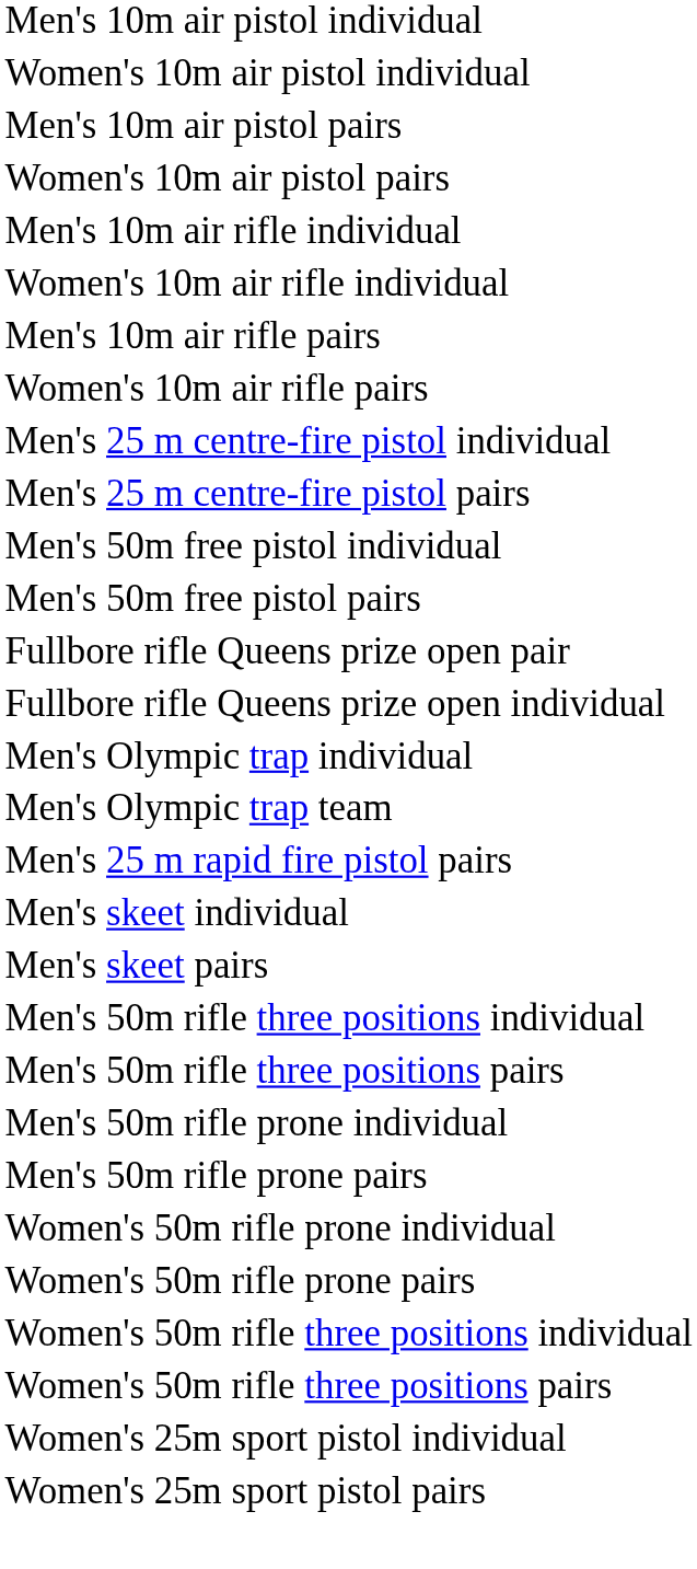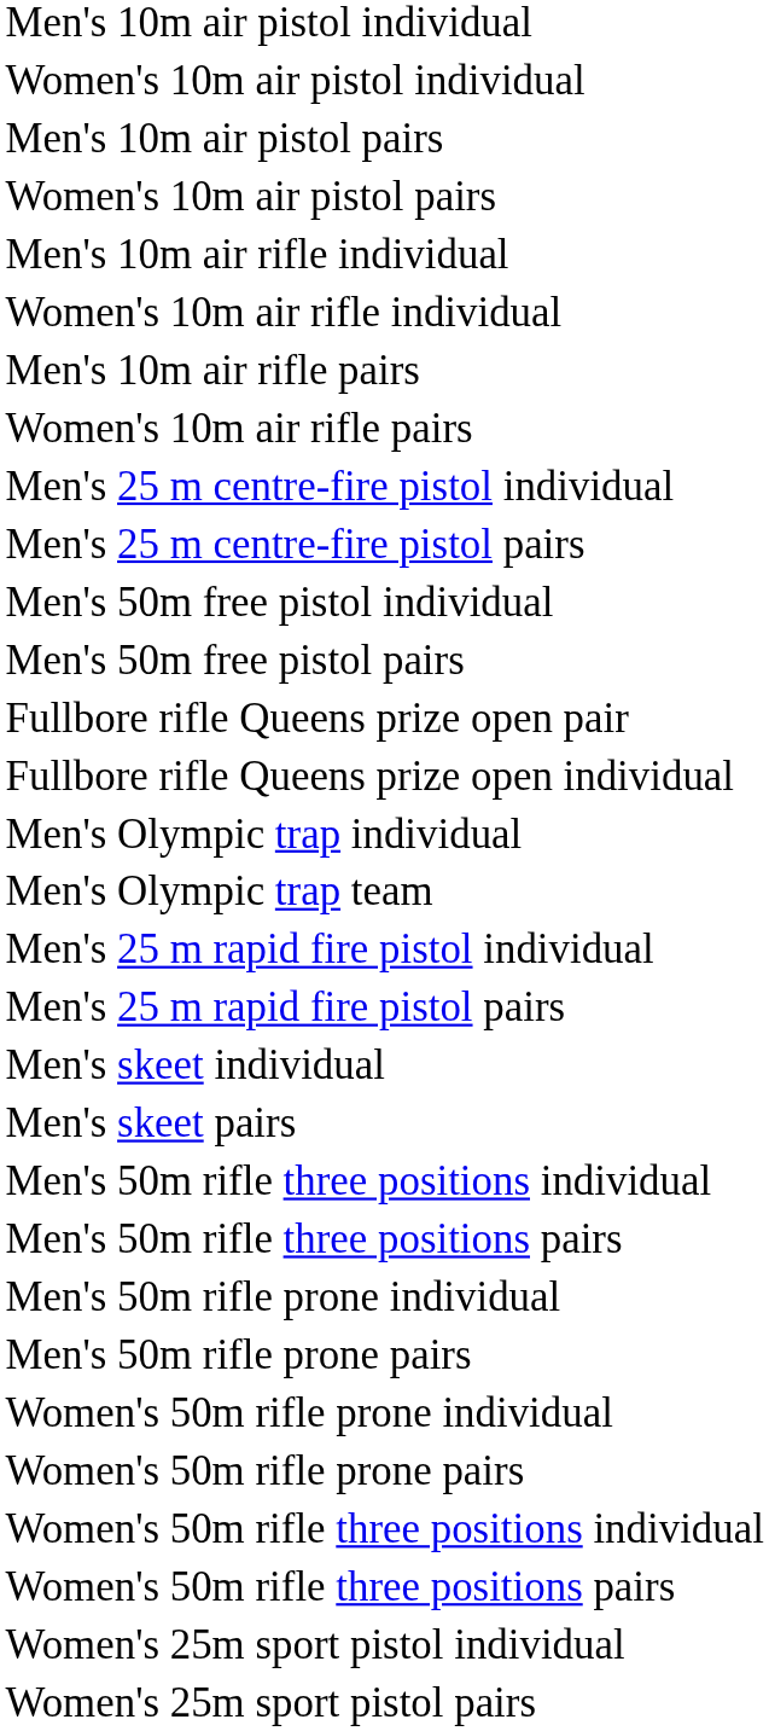+ row: Men's 25 m rapid fire pistol individual
